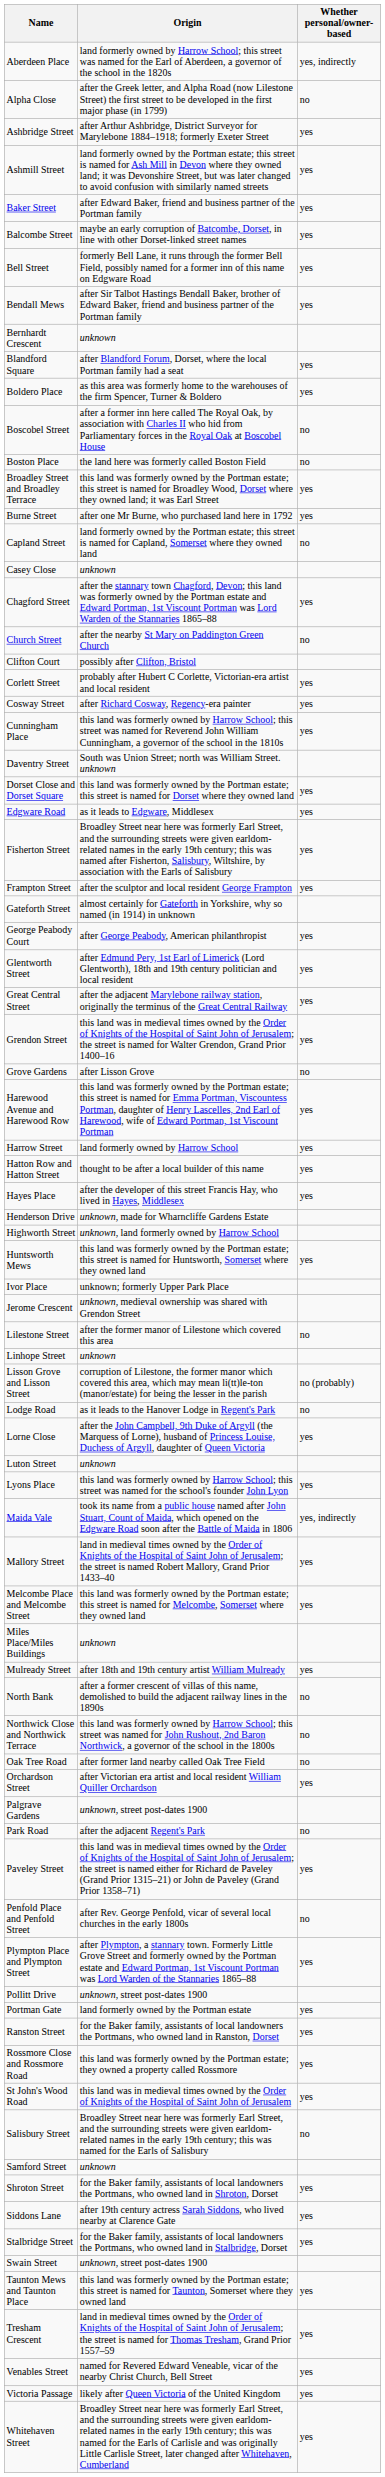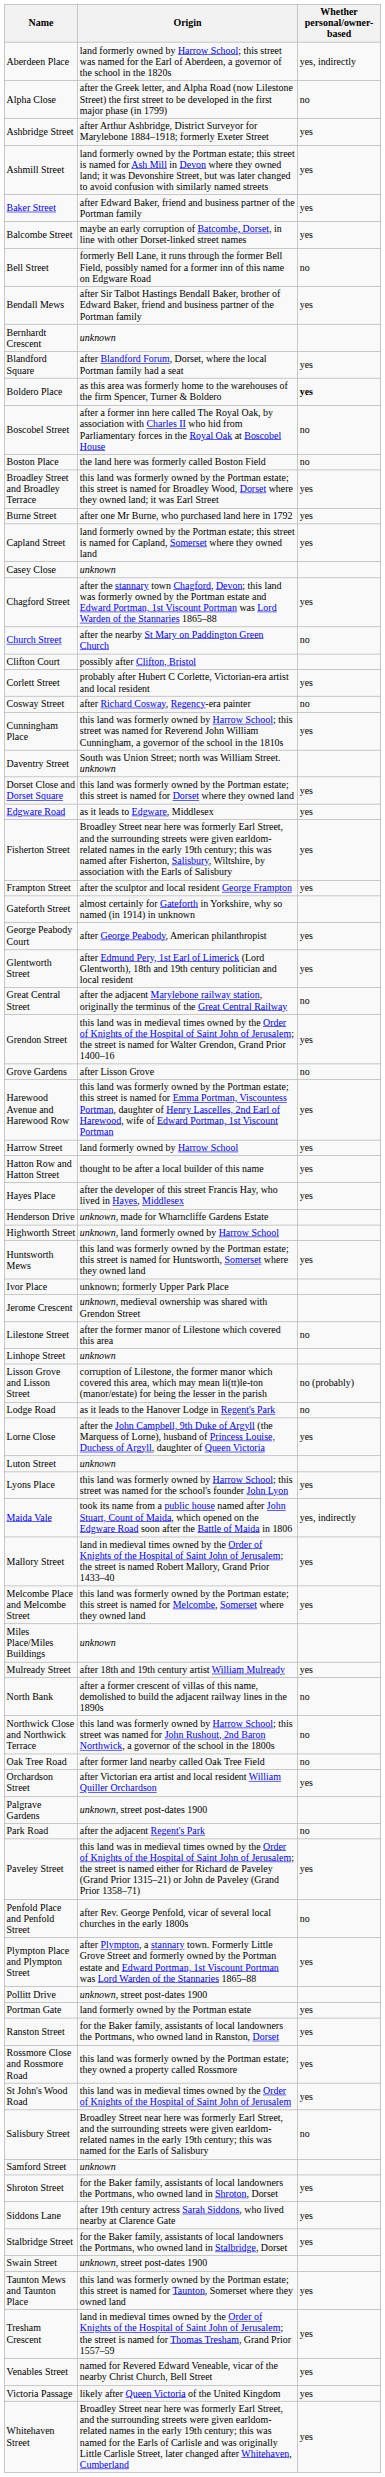Bell Street | Whether personal/owner-based: yes -> no
Boldero Place | Whether personal/owner-based: normal -> bold
Capland Street | Whether personal/owner-based: no -> yes
Cosway Street | Whether personal/owner-based: yes -> no
Great Central Street | Whether personal/owner-based: yes -> no
